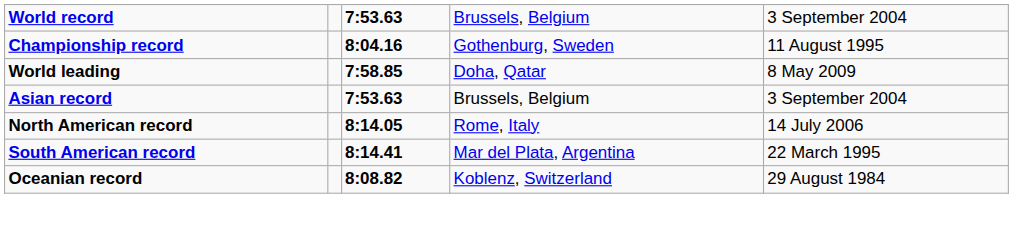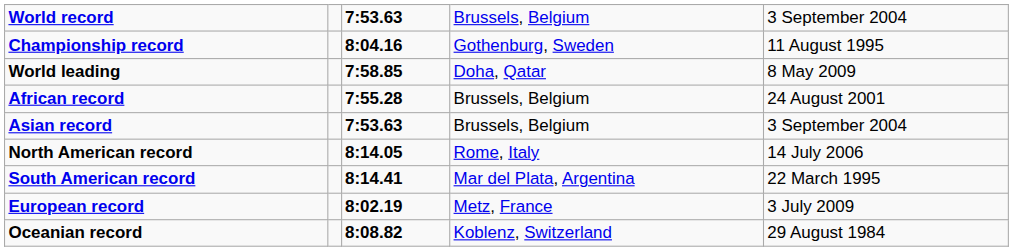+ row: African record | 7:55.28 | Brussels, Belgium | 24 August 2001
+ row: European record | 8:02.19 | Metz, France | 3 July 2009
